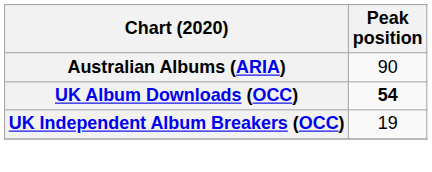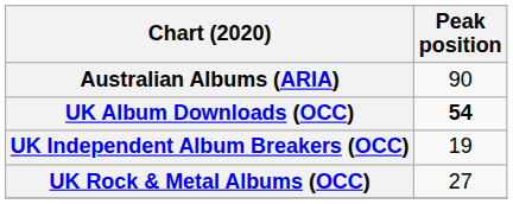+ row: UK Rock & Metal Albums (OCC) | 27
